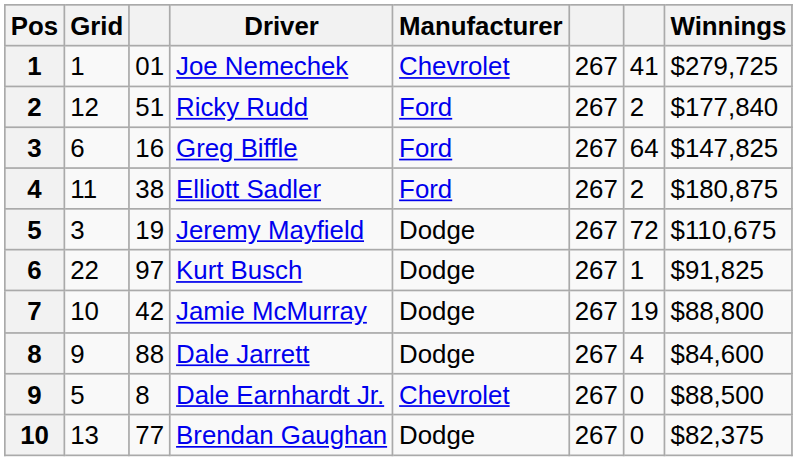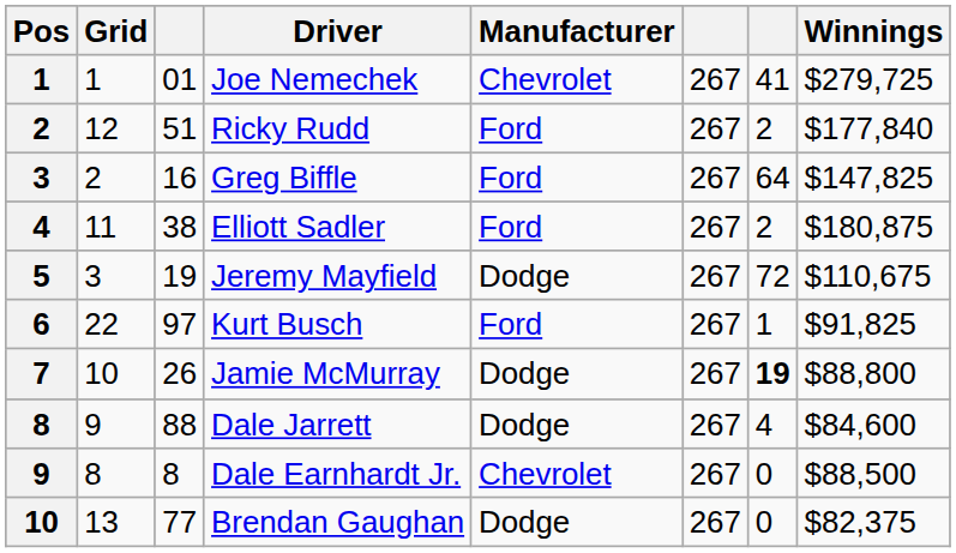Greg Biffle | Grid: 6 -> 2
Kurt Busch | Manufacturer: Dodge -> Ford
Jamie McMurray | column 3: 42 -> 26
Jamie McMurray | column 7: normal -> bold
Dale Earnhardt Jr. | Grid: 5 -> 8
